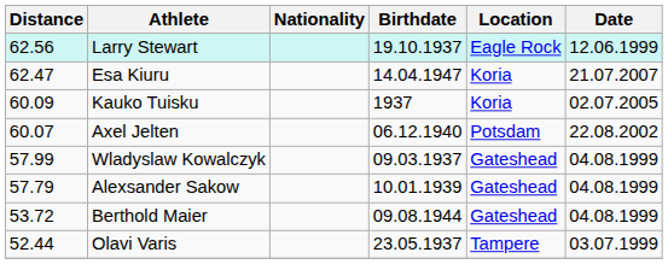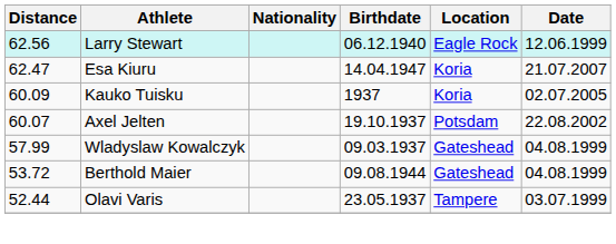Larry Stewart | Birthdate: 19.10.1937 -> 06.12.1940
Axel Jelten | Birthdate: 06.12.1940 -> 19.10.1937
- row: 57.79 | Alexsander Sakow | 10.01.1939 | Gateshead | 04.08.1999
